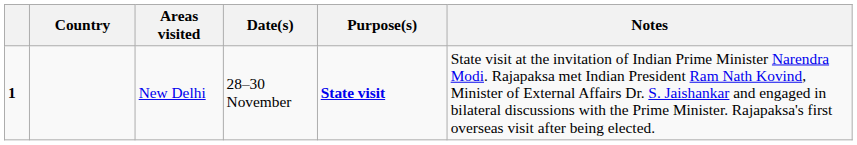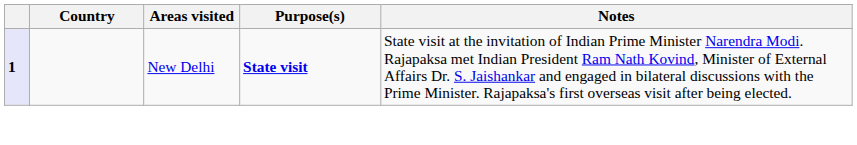- column: Date(s) | 28–30 November
New Delhi | column 1: no background -> lavender background
